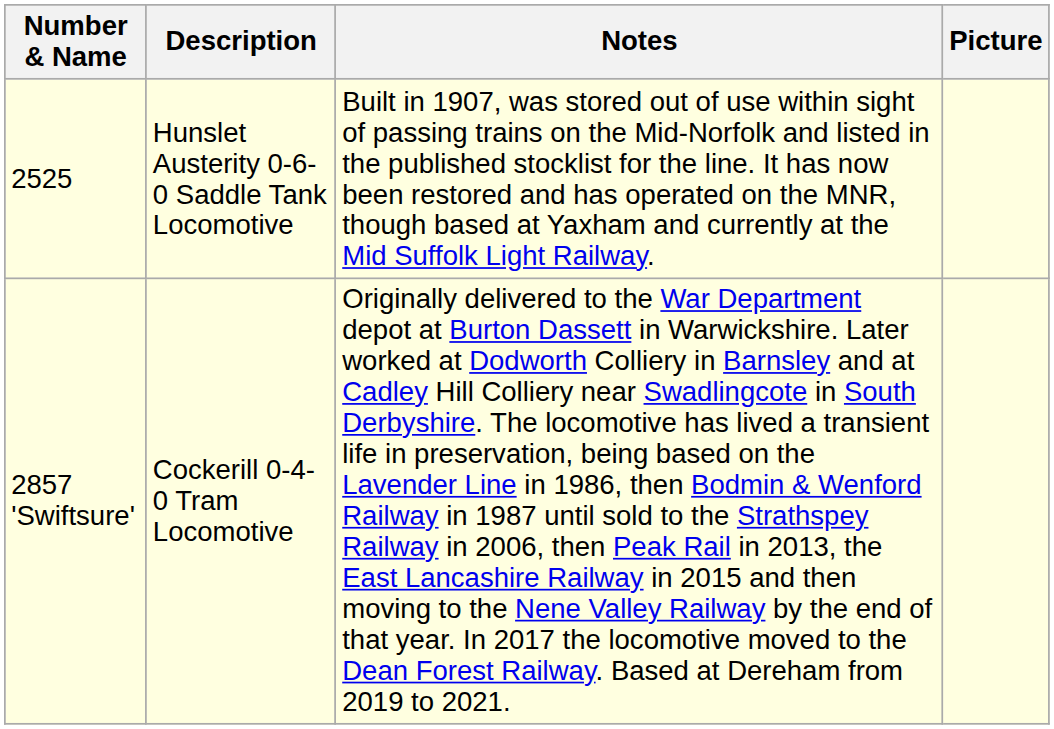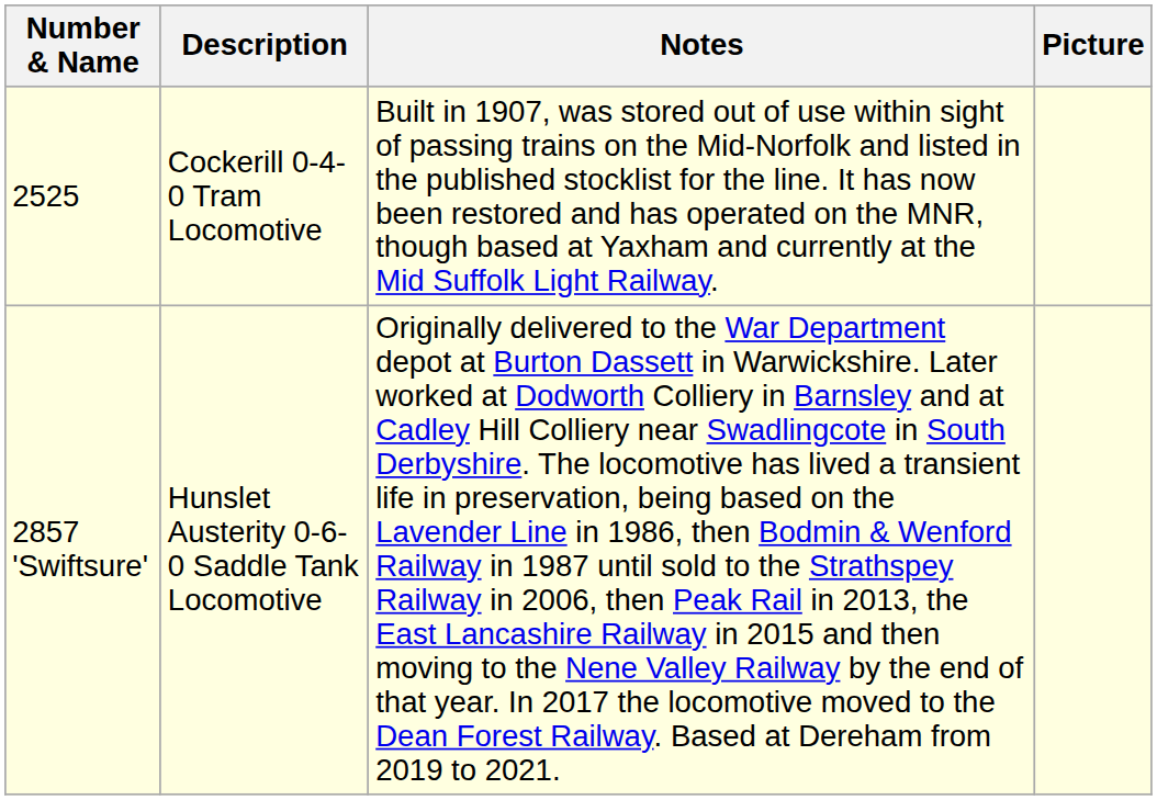2525 | Description: Hunslet Austerity 0-6-0 Saddle Tank Locomotive -> Cockerill 0-4-0 Tram Locomotive
2857 'Swiftsure' | Description: Cockerill 0-4-0 Tram Locomotive -> Hunslet Austerity 0-6-0 Saddle Tank Locomotive
